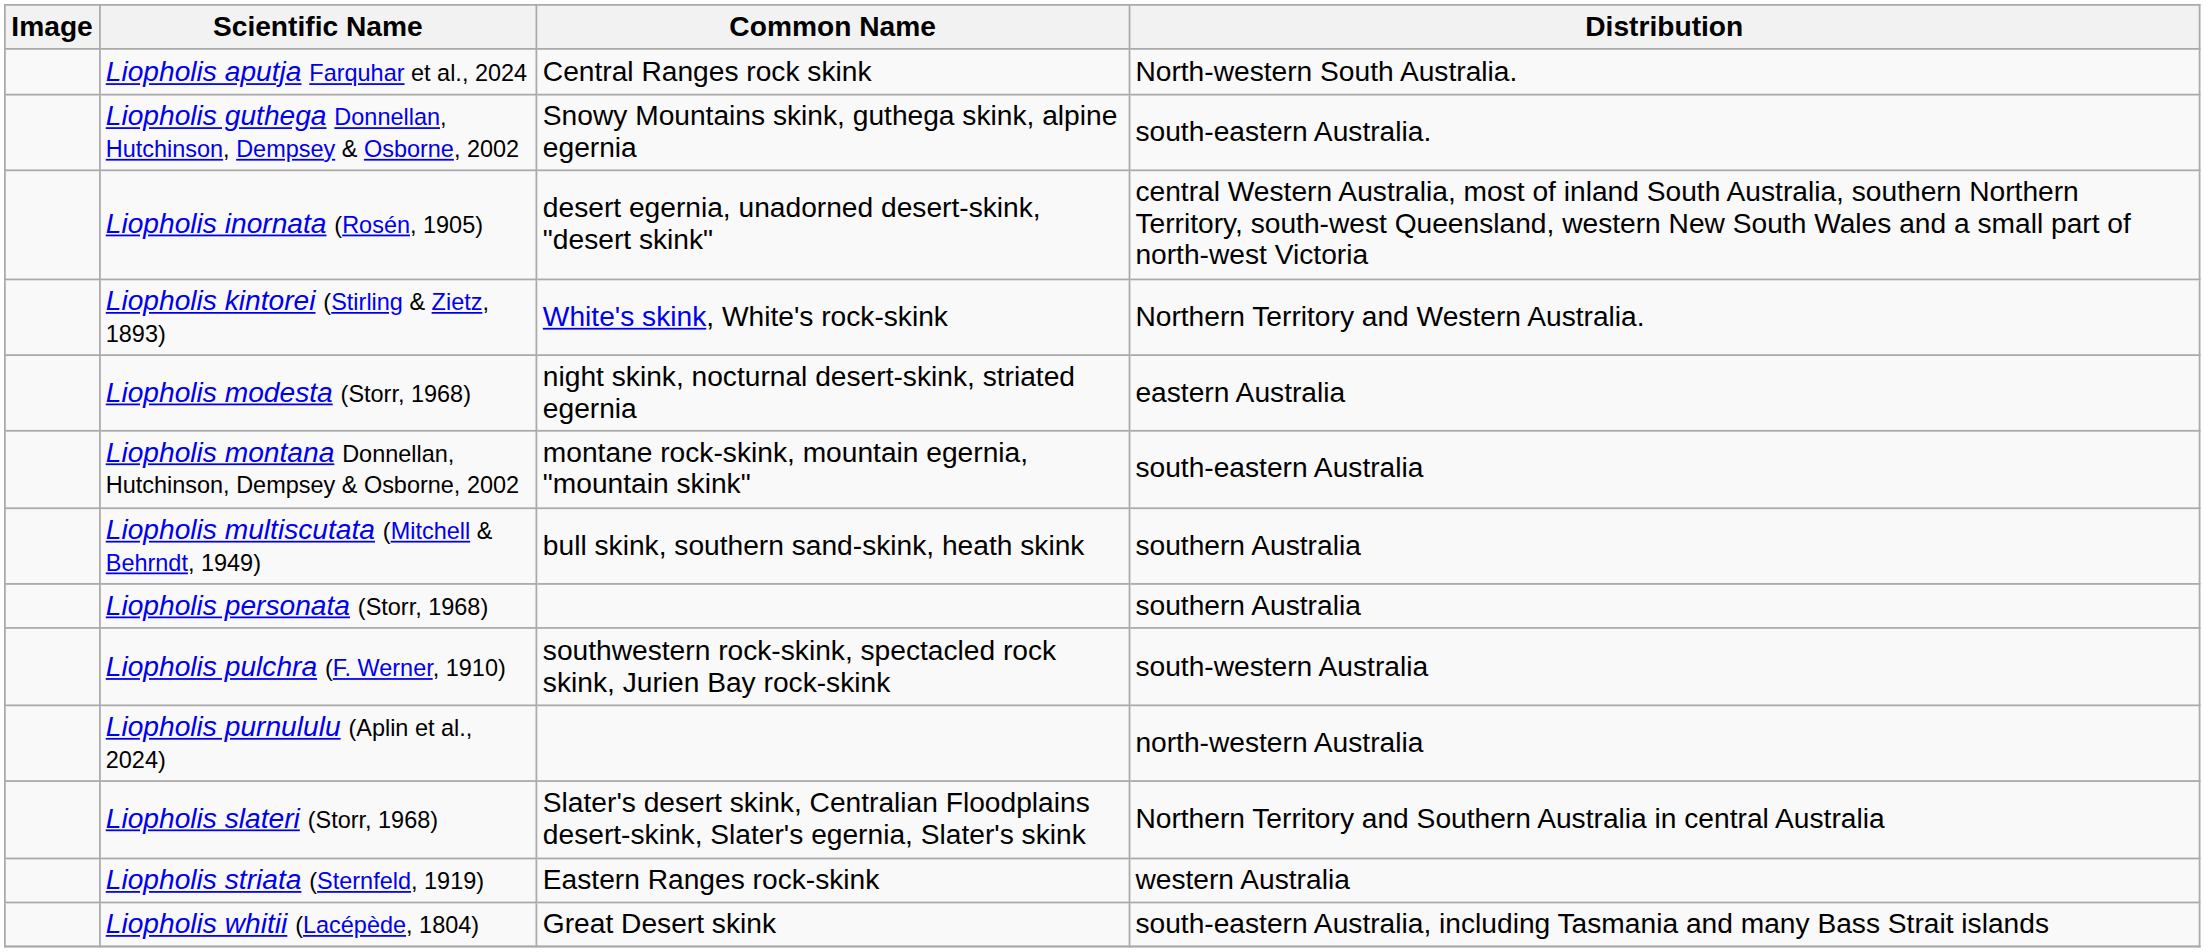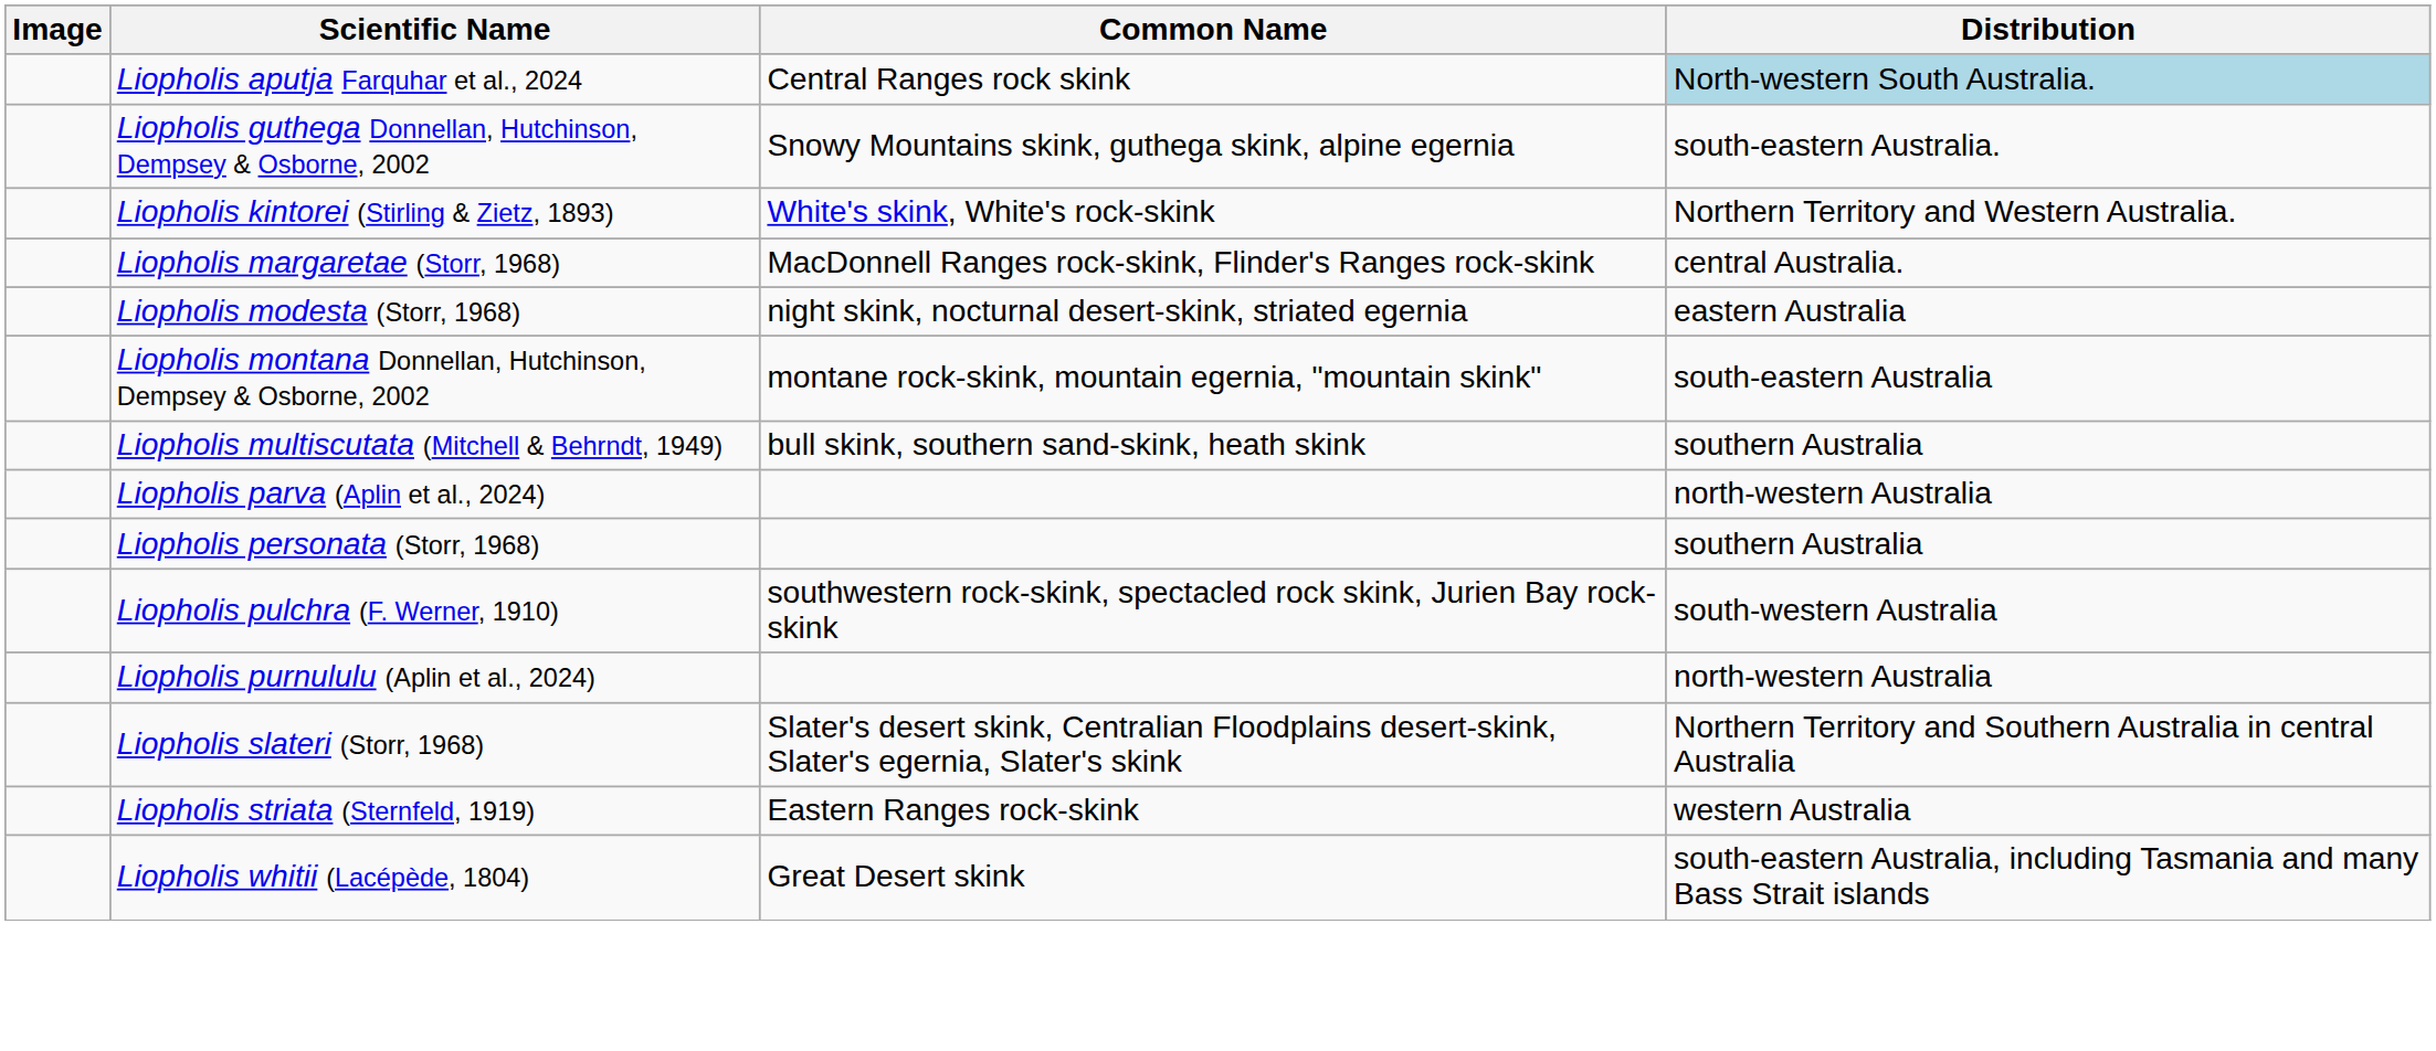Liopholis aputja Farquhar et al., 2024 | Distribution: no background -> lightblue background
- row: Liopholis inornata (Rosén, 1905) | desert egernia, unadorned desert-skink, "desert skink" | central Western Australia, most of inland South Australia, southern Northern Territory, south-west Queensland, western New South Wales and a small part of north-west Victoria
+ row: Liopholis margaretae (Storr, 1968) | MacDonnell Ranges rock-skink, Flinder's Ranges rock-skink | central Australia.
+ row: Liopholis parva (Aplin et al., 2024) | north-western Australia
